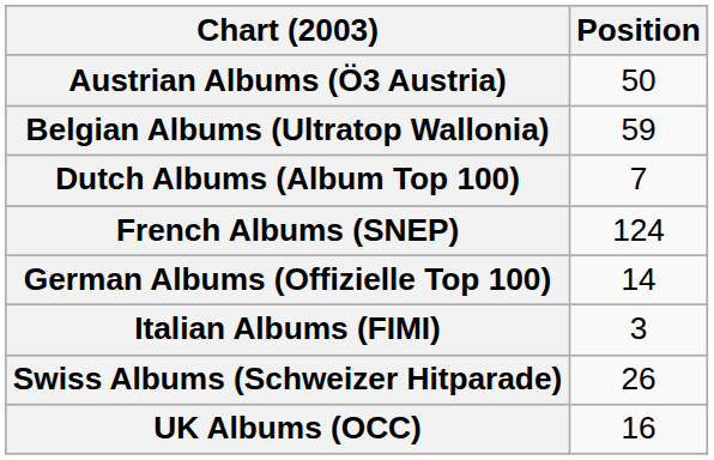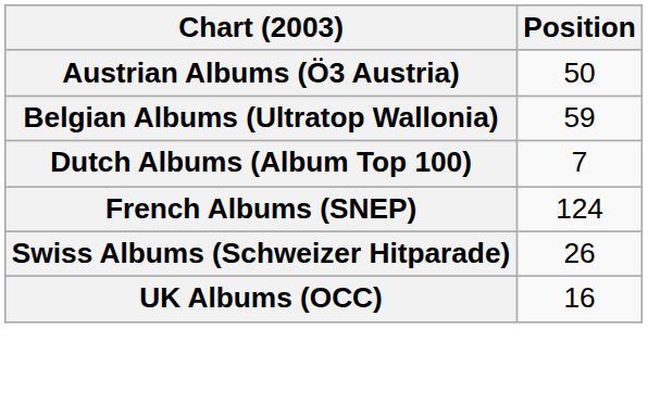- row: German Albums (Offizielle Top 100) | 14
- row: Italian Albums (FIMI) | 3
